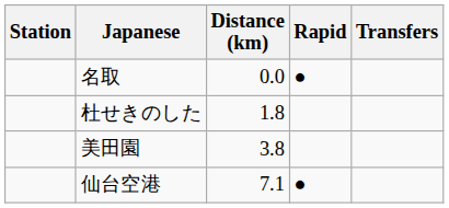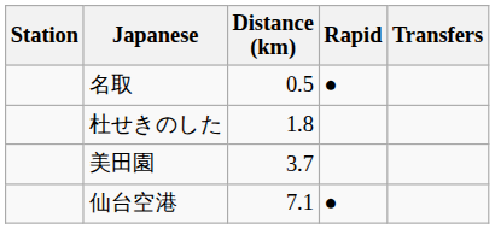名取 | Distance (km): 0.0 -> 0.5
美田園 | Distance (km): 3.8 -> 3.7
